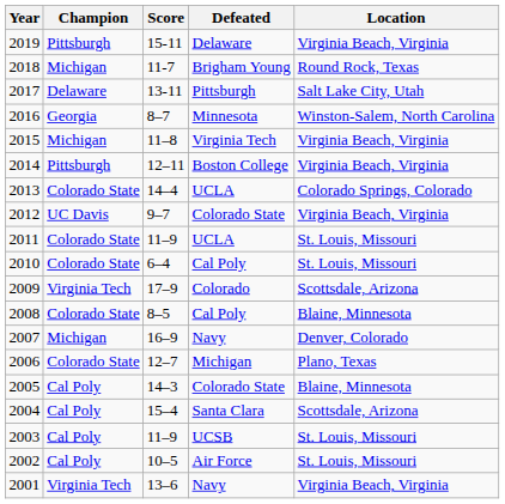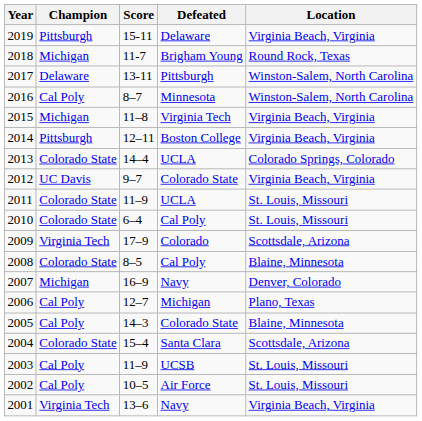2017 | Location: Salt Lake City, Utah -> Winston-Salem, North Carolina
2016 | Champion: Georgia -> Cal Poly
2006 | Champion: Colorado State -> Cal Poly
2004 | Champion: Cal Poly -> Colorado State
